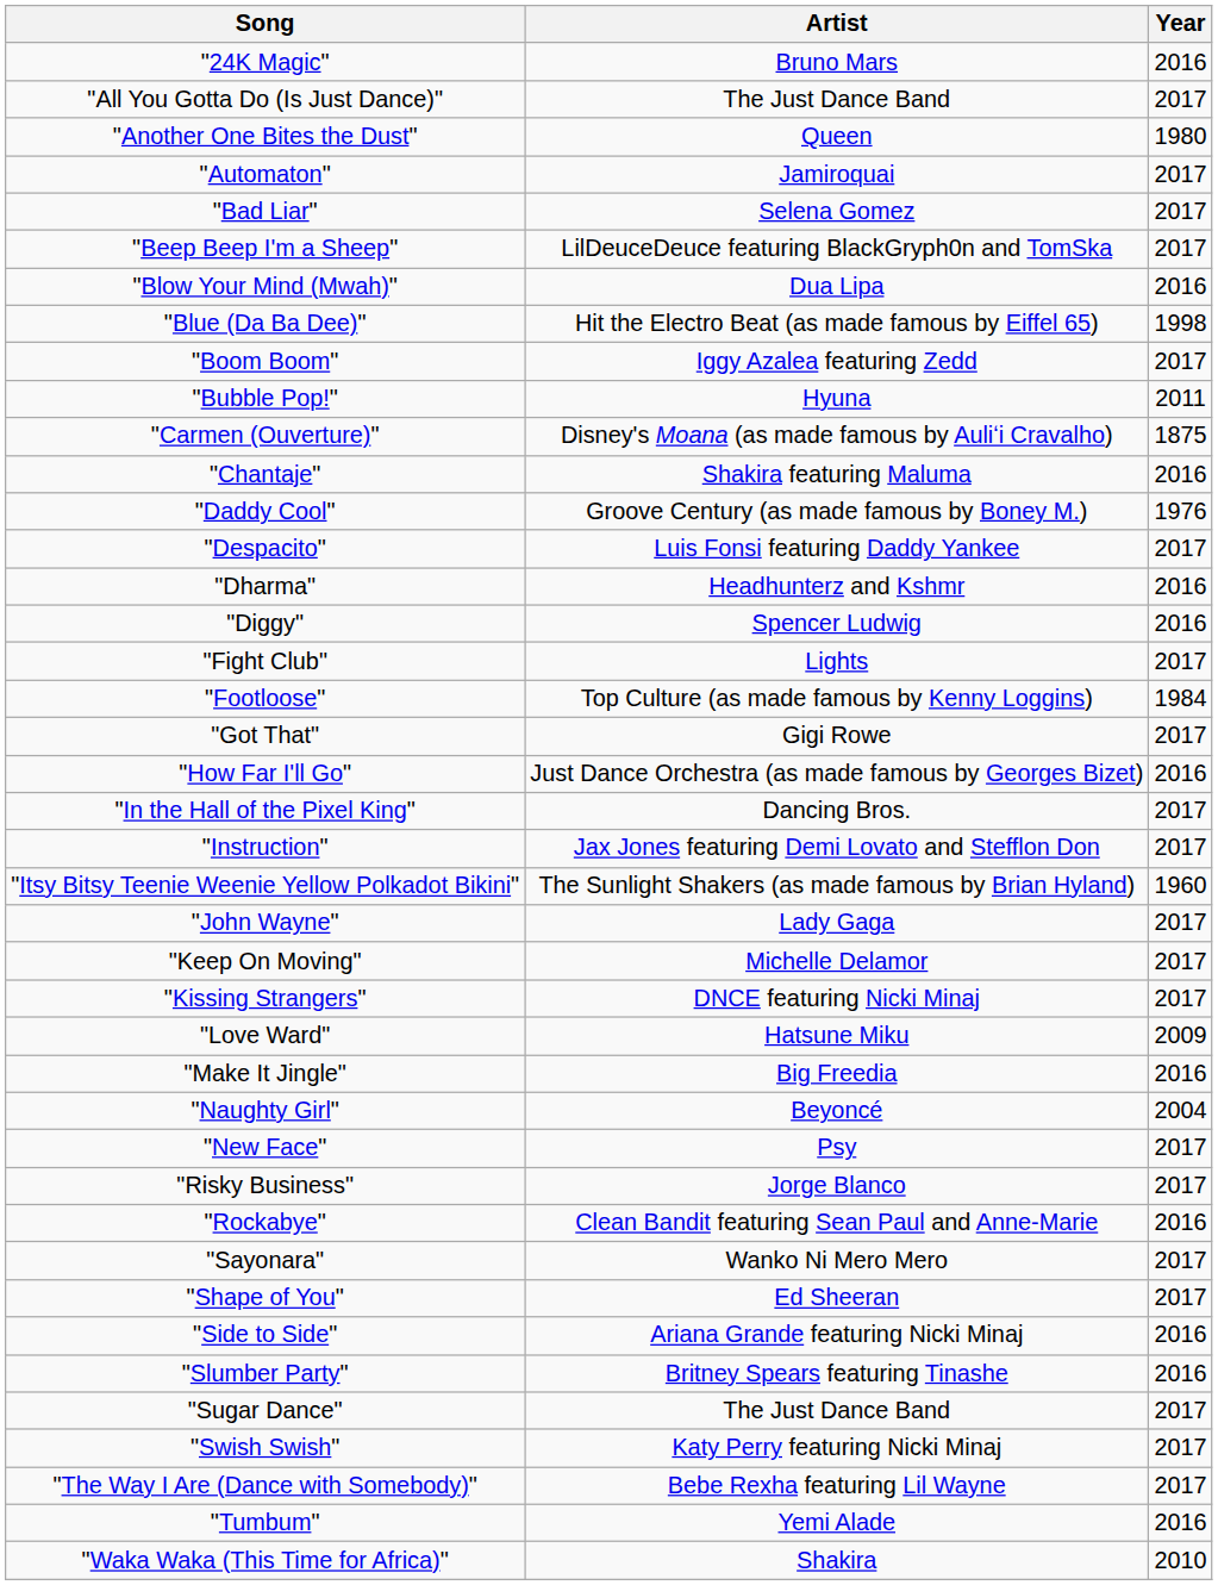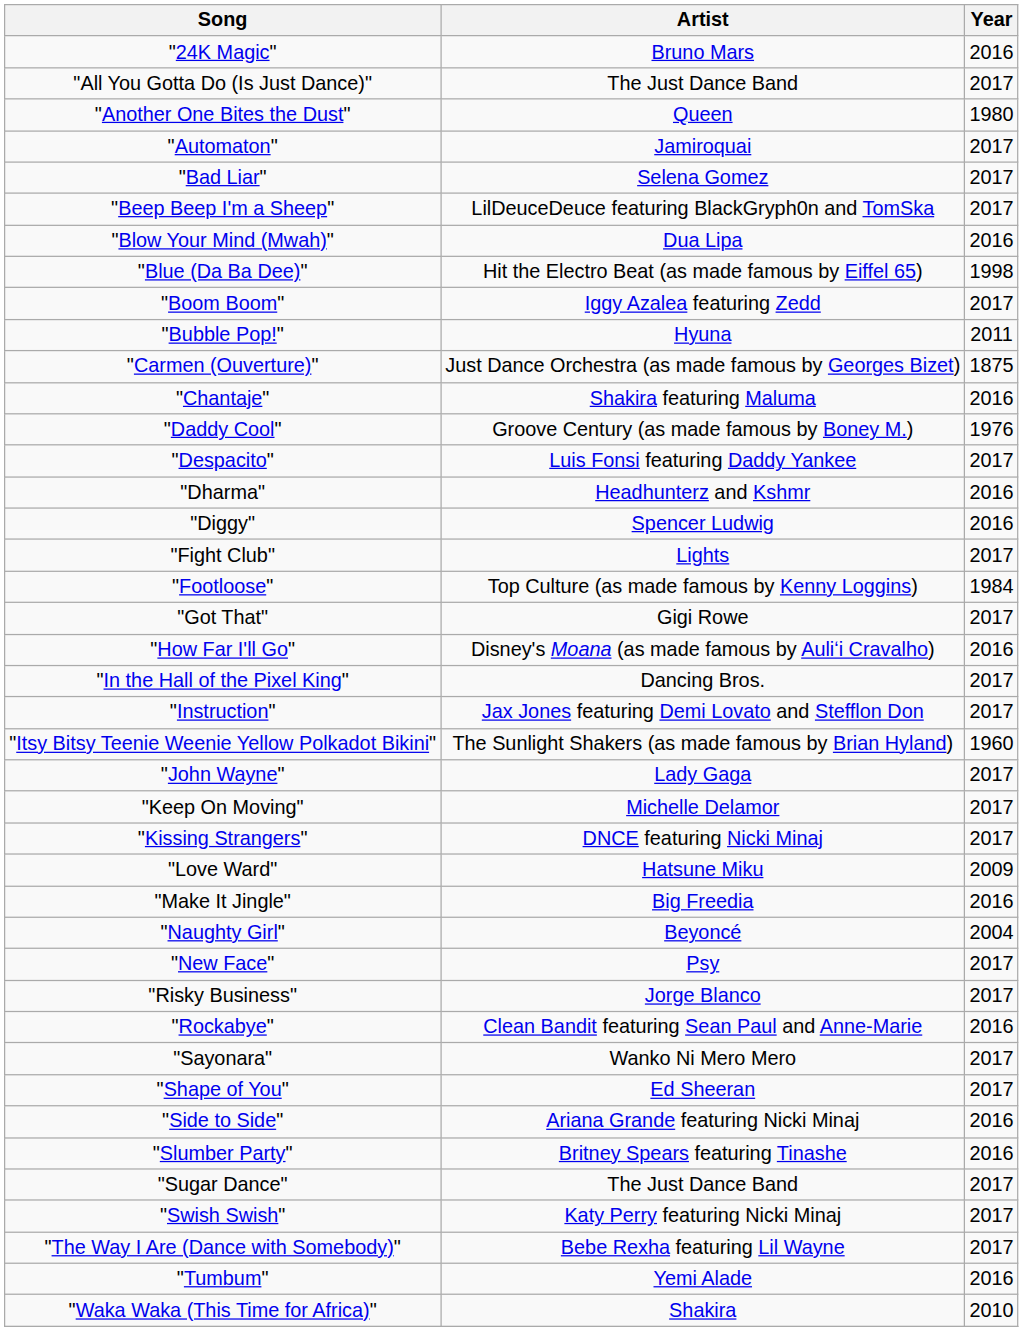"Carmen (Ouverture)" | Artist: Disney's Moana (as made famous by Auliʻi Cravalho) -> Just Dance Orchestra (as made famous by Georges Bizet)
"How Far I'll Go" | Artist: Just Dance Orchestra (as made famous by Georges Bizet) -> Disney's Moana (as made famous by Auliʻi Cravalho)
